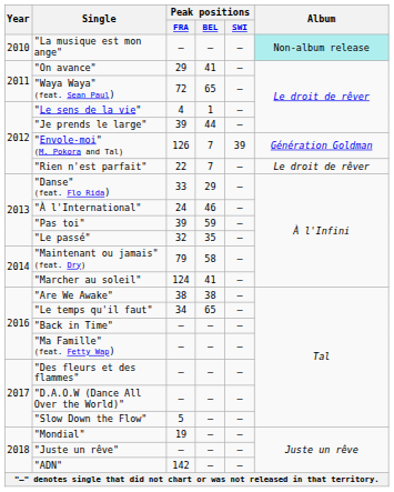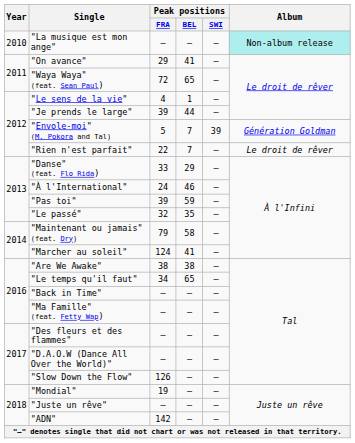"Envole-moi" (M. Pokora and Tal) | Peak positions / FRA: 126 -> 5
"Slow Down the Flow" | Peak positions / FRA: 5 -> 126
